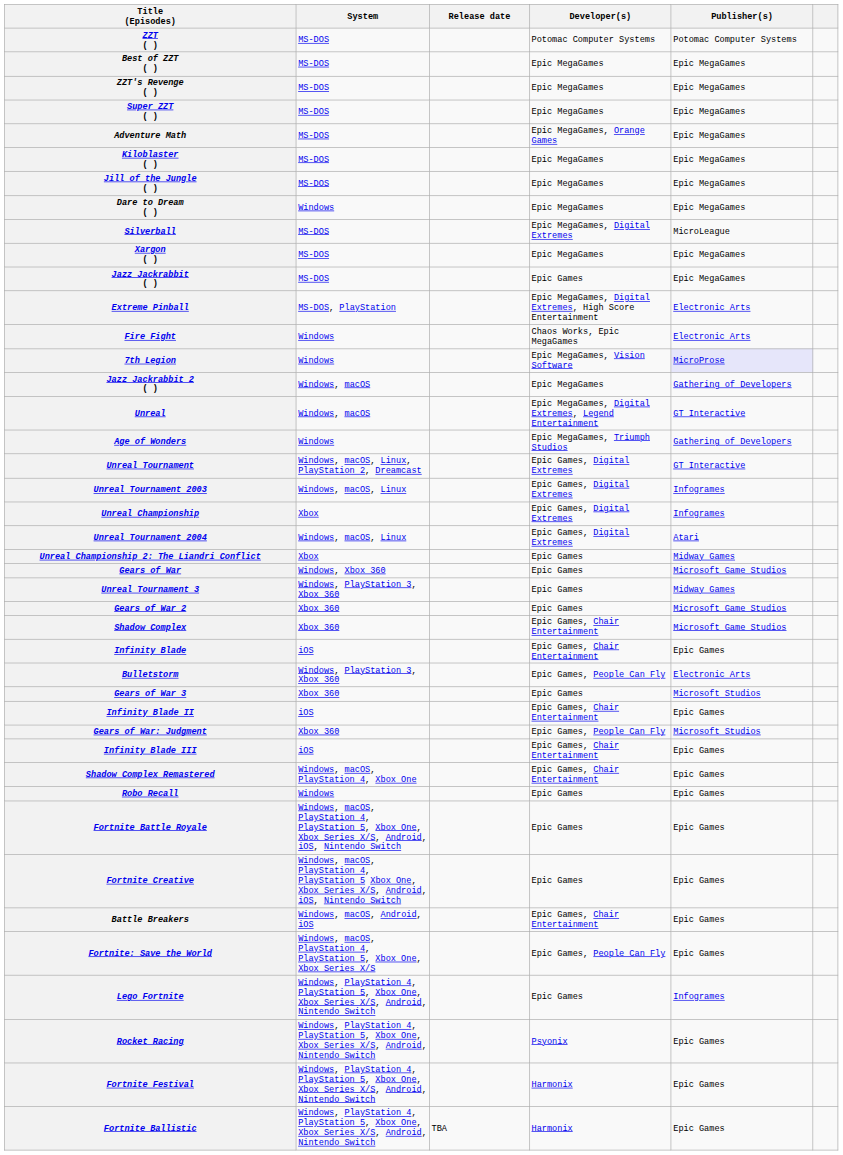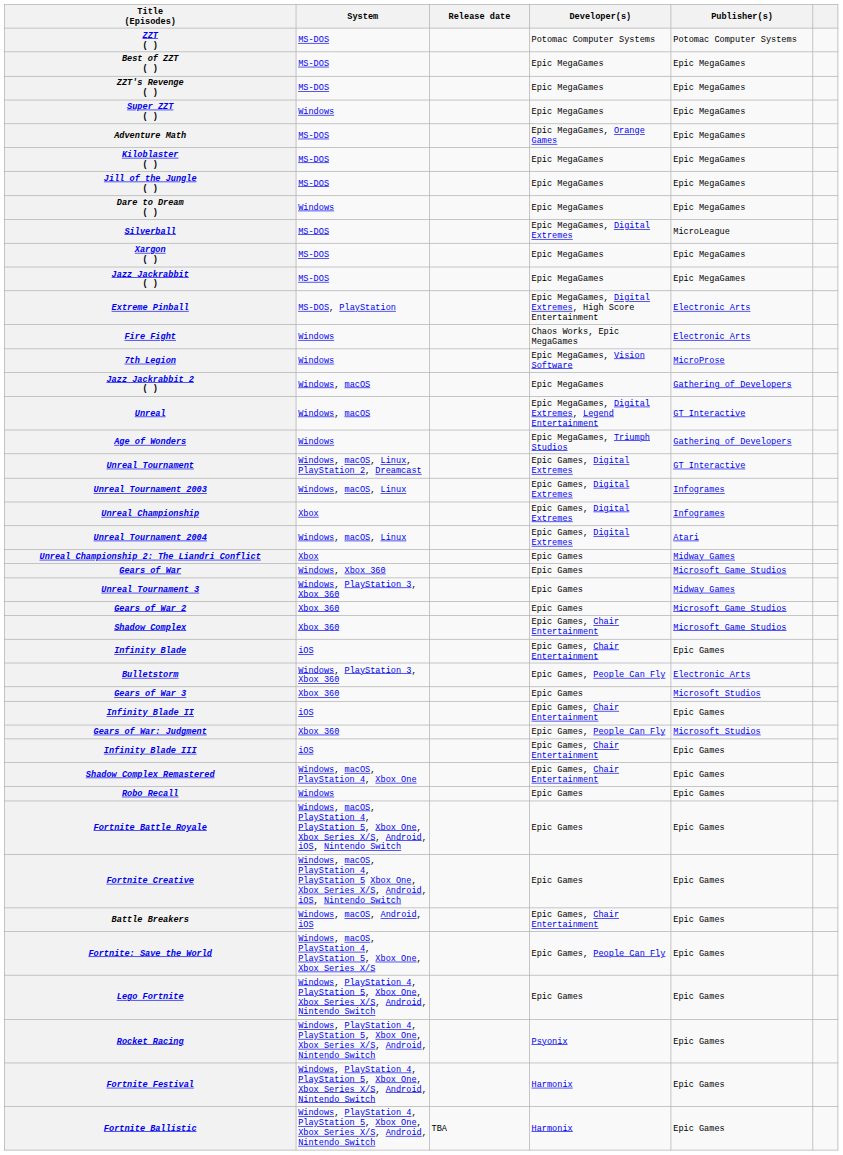Super ZZT ( ) | System: MS-DOS -> Windows
Jazz Jackrabbit ( ) | Developer(s): Epic Games -> Epic MegaGames
7th Legion | Publisher(s): lavender background -> no background
Lego Fortnite | Publisher(s): Infogrames -> Epic Games
